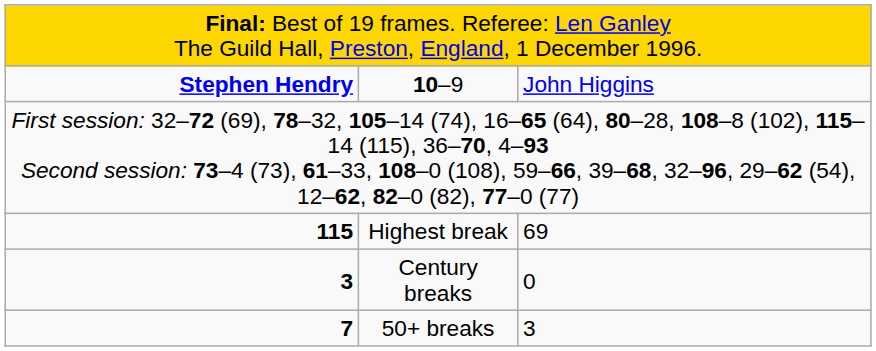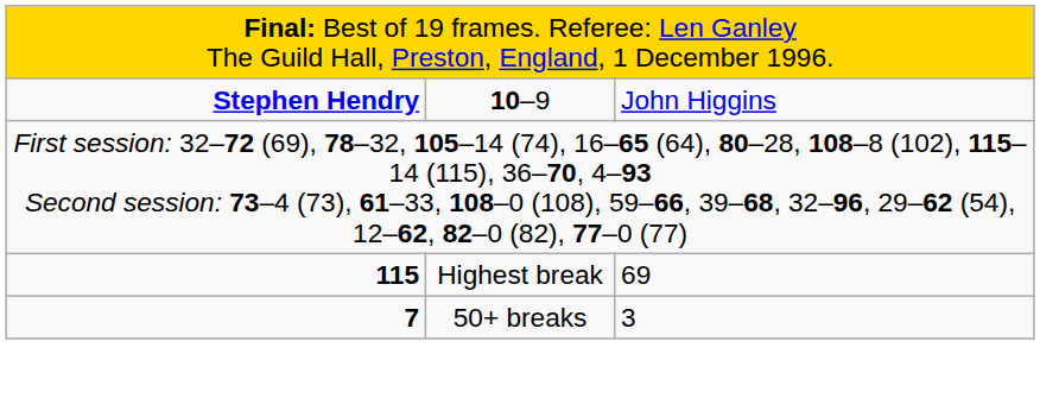- row: 3 | Century breaks | 0
